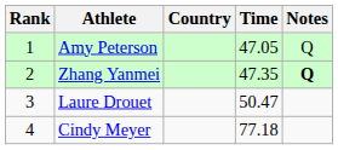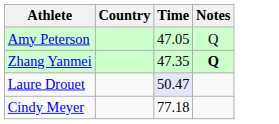- column: Rank | 1 | 2 | 3 | 4
Laure Drouet | Time: no background -> lavender background
